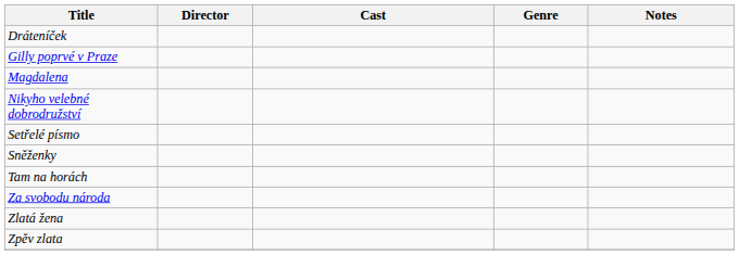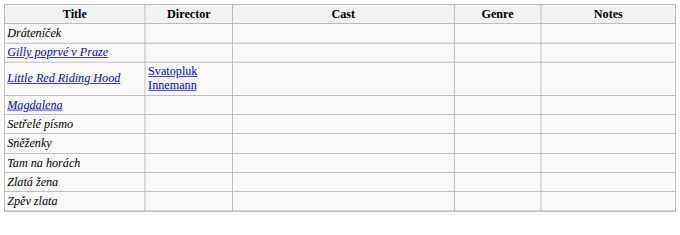+ row: Little Red Riding Hood | Svatopluk Innemann
- row: Nikyho velebné dobrodružství
- row: Za svobodu národa
